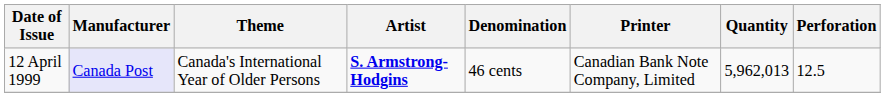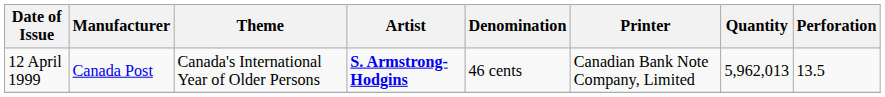12 April 1999 | Manufacturer: lavender background -> no background
12 April 1999 | Perforation: 12.5 -> 13.5
